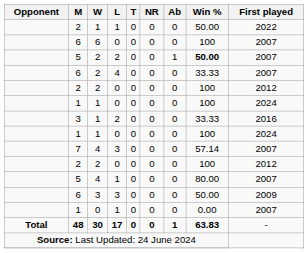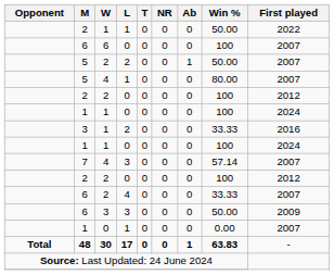5 / 2 | Win %: bold -> normal
rows swapped: 6 / 2 <-> 5 / 4
